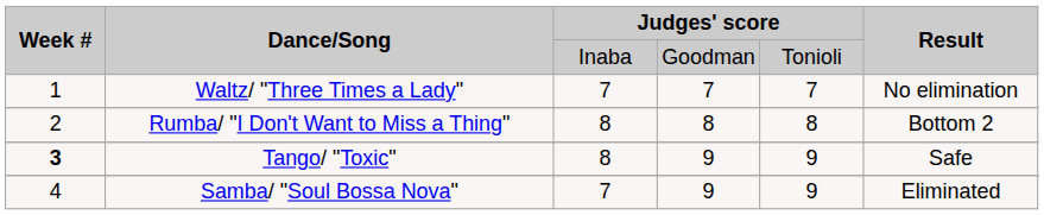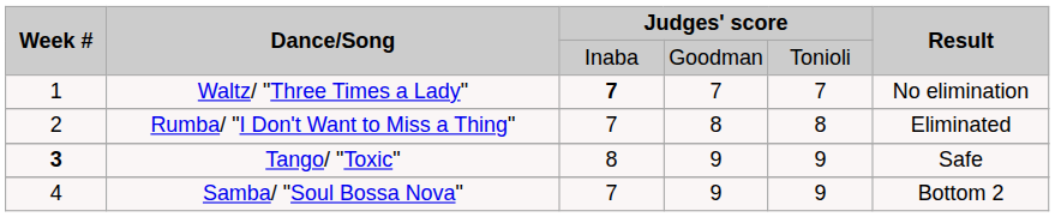Waltz/ "Three Times a Lady" | column 3: normal -> bold
Rumba/ "I Don't Want to Miss a Thing" | column 3: 8 -> 7
Rumba/ "I Don't Want to Miss a Thing" | Result: Bottom 2 -> Eliminated
Samba/ "Soul Bossa Nova" | Result: Eliminated -> Bottom 2
